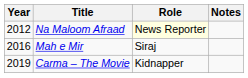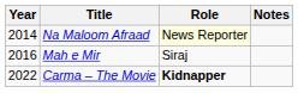Na Maloom Afraad | Year: 2012 -> 2014
Carma – The Movie | Year: 2019 -> 2022
Carma – The Movie | Role: normal -> bold
